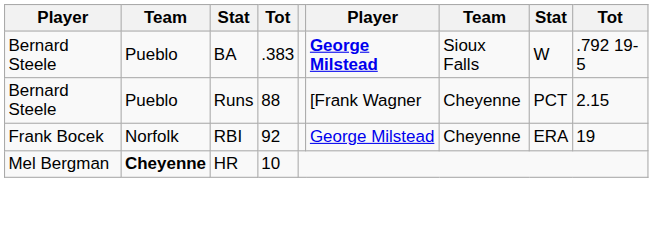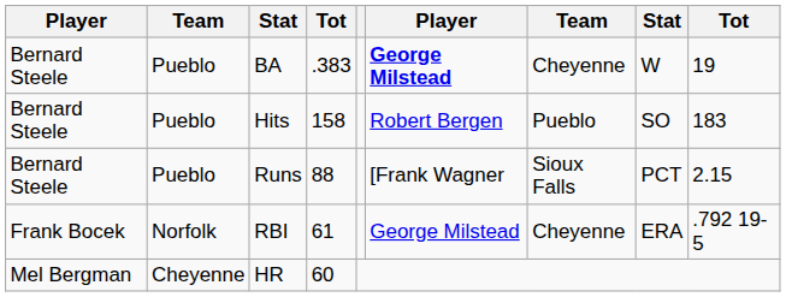BA | column 7: Sioux Falls -> Cheyenne
BA | column 9: .792 19-5 -> 19
+ row: Bernard Steele | Pueblo | Hits | 158 | Robert Bergen | Pueblo | SO | 183
Runs | column 7: Cheyenne -> Sioux Falls
RBI | column 4: 92 -> 61
RBI | column 9: 19 -> .792 19-5
HR | column 2: bold -> normal
HR | column 4: 10 -> 60
